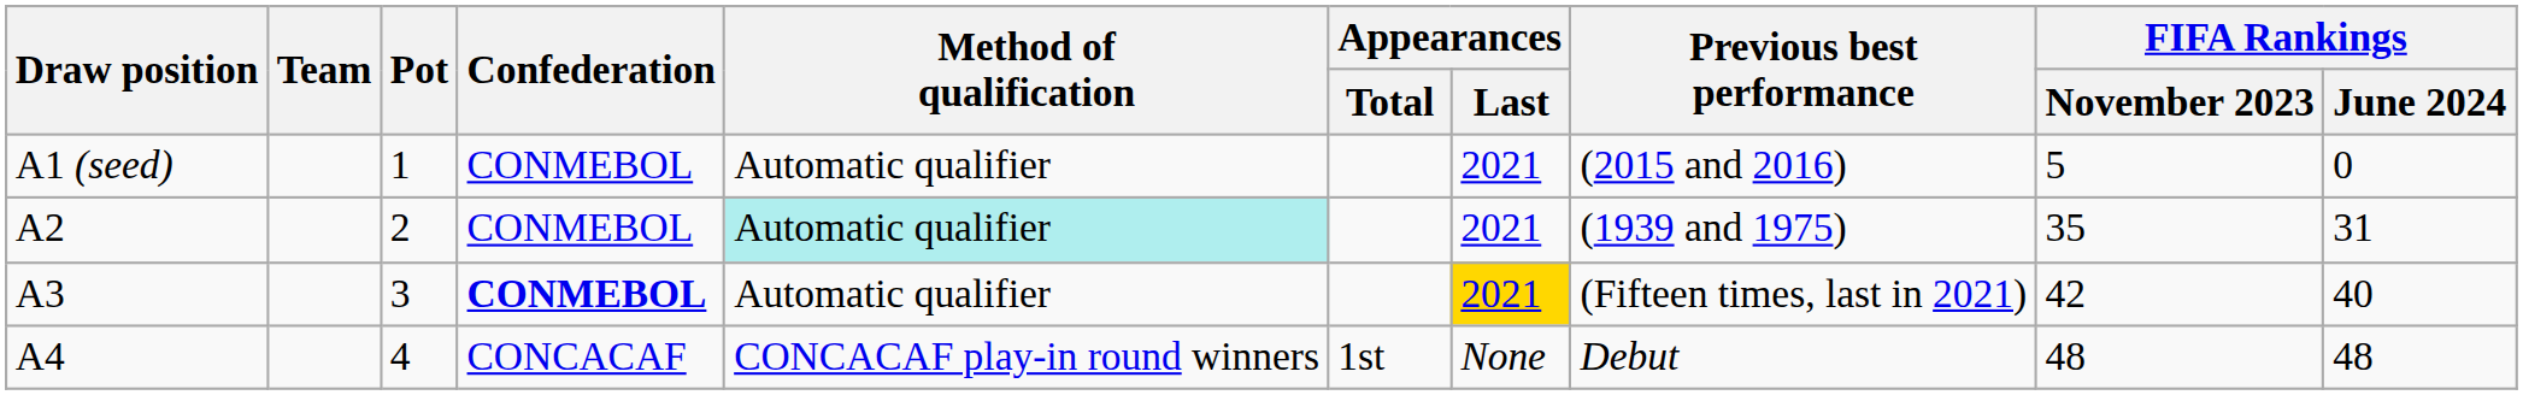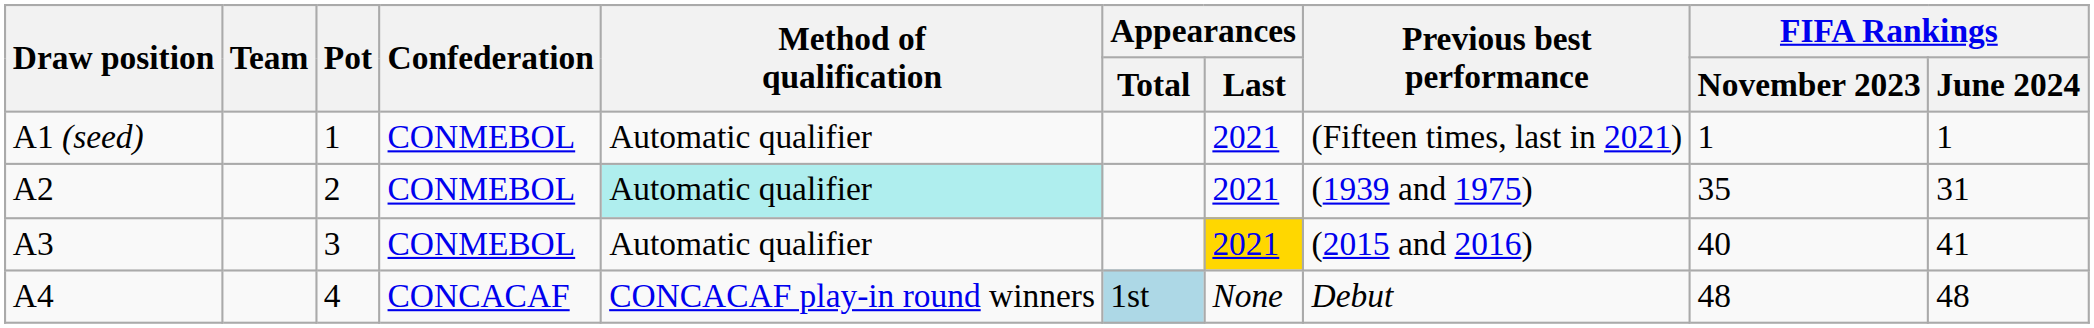A1 (seed) | Previous best performance: (2015 and 2016) -> (Fifteen times, last in 2021)
A1 (seed) | FIFA Rankings / November 2023: 5 -> 1
A1 (seed) | FIFA Rankings / June 2024: 0 -> 1
A3 | Confederation: bold -> normal
A3 | Previous best performance: (Fifteen times, last in 2021) -> (2015 and 2016)
A3 | FIFA Rankings / November 2023: 42 -> 40
A3 | FIFA Rankings / June 2024: 40 -> 41
A4 | Appearances / Total: no background -> lightblue background
